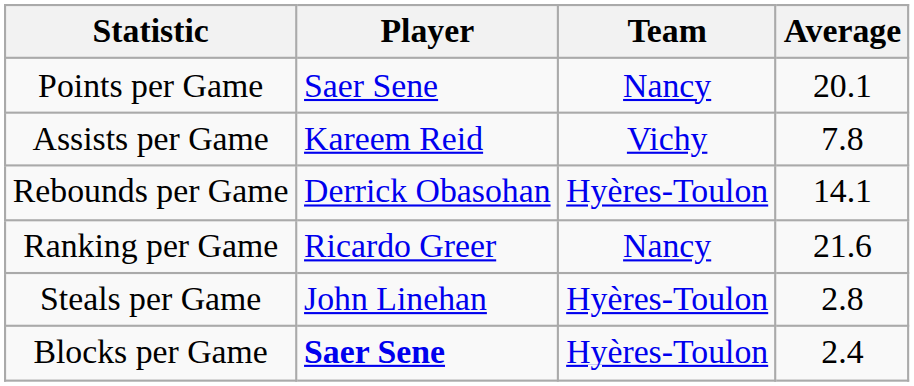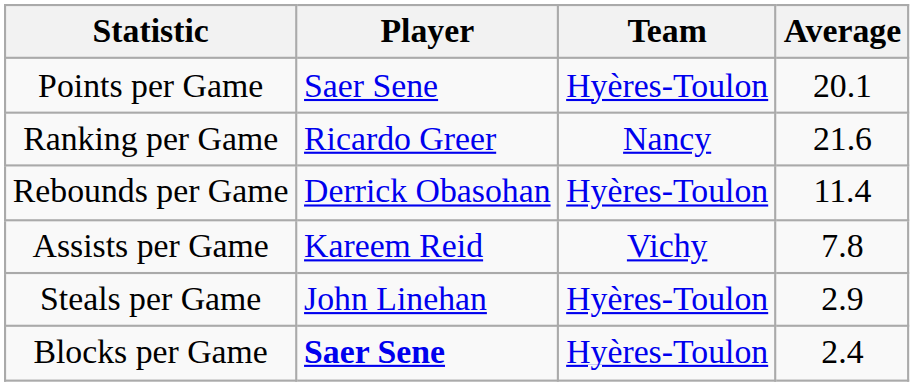Points per Game | Team: Nancy -> Hyères-Toulon
rows swapped: Ranking per Game <-> Assists per Game
Rebounds per Game | Average: 14.1 -> 11.4
Steals per Game | Average: 2.8 -> 2.9
